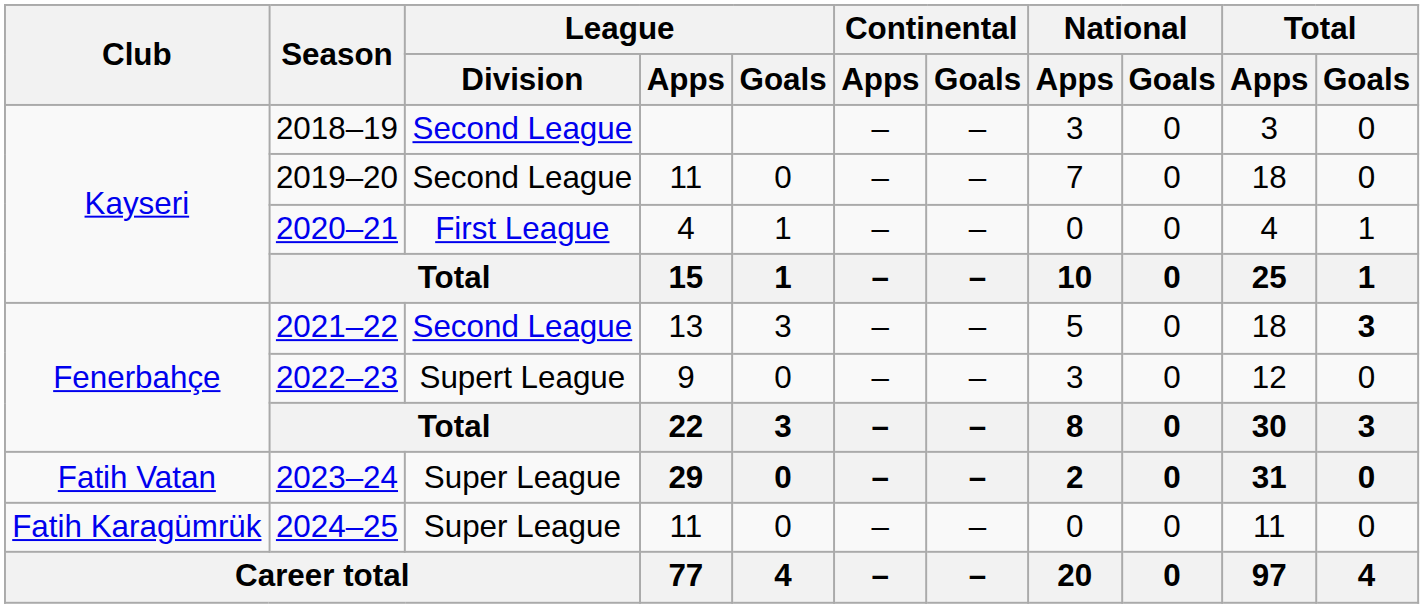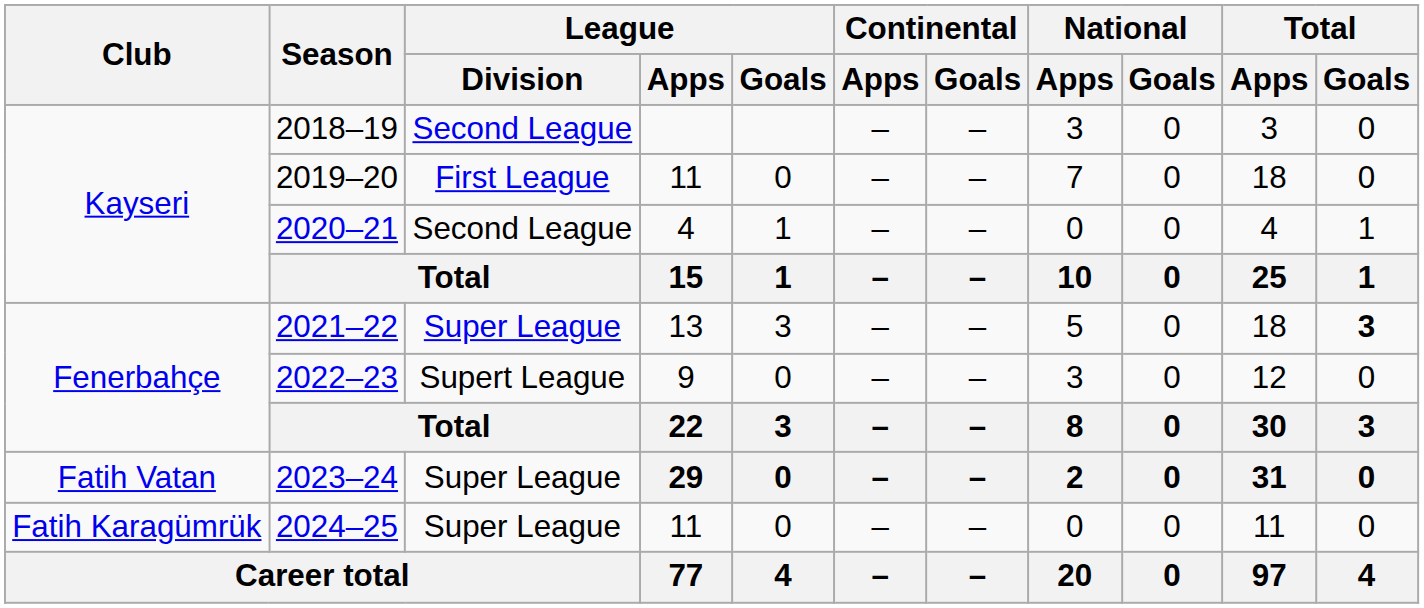2019–20 | League / Division: Second League -> First League
2020–21 | League / Division: First League -> Second League
2021–22 | League / Division: Second League -> Super League
